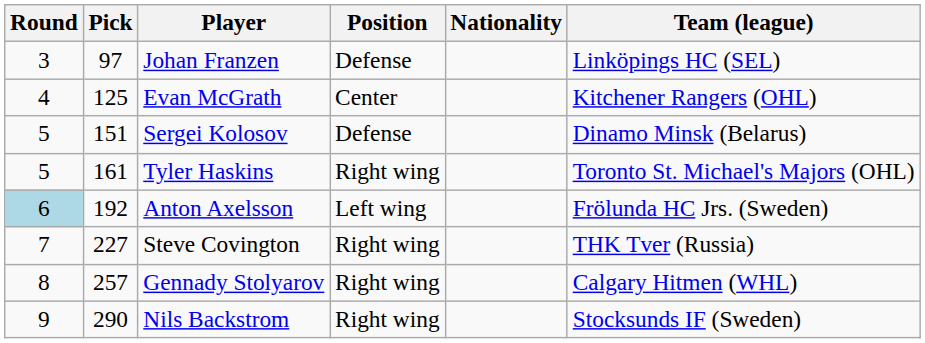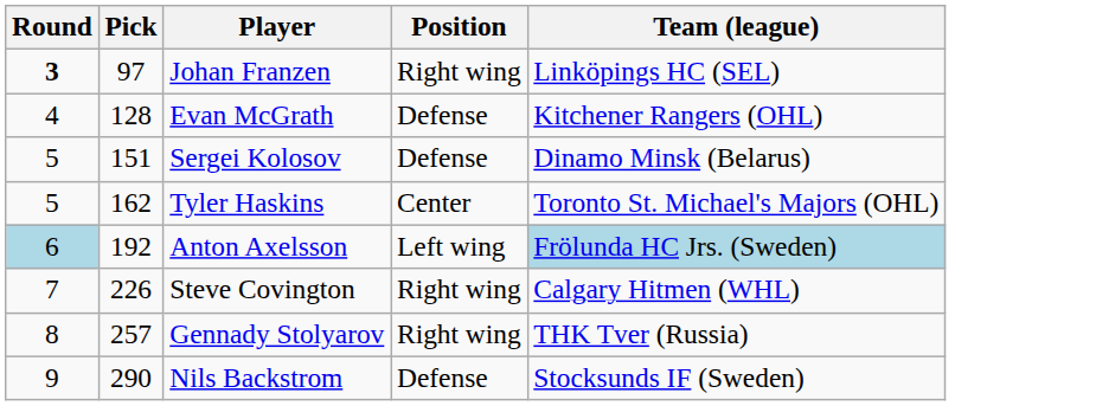- column: Nationality
Johan Franzen | Round: normal -> bold
Johan Franzen | Position: Defense -> Right wing
Evan McGrath | Pick: 125 -> 128
Evan McGrath | Position: Center -> Defense
Tyler Haskins | Pick: 161 -> 162
Tyler Haskins | Position: Right wing -> Center
Anton Axelsson | Team (league): no background -> lightblue background
Steve Covington | Pick: 227 -> 226
Steve Covington | Team (league): THK Tver (Russia) -> Calgary Hitmen (WHL)
Gennady Stolyarov | Team (league): Calgary Hitmen (WHL) -> THK Tver (Russia)
Nils Backstrom | Position: Right wing -> Defense
